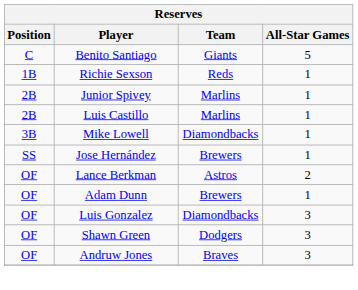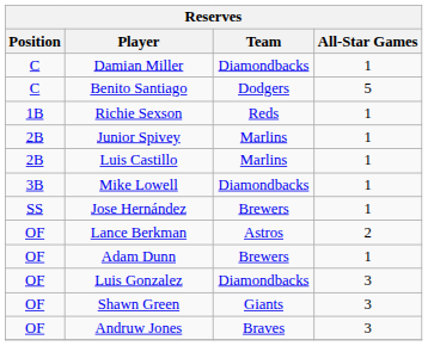+ row: C | Damian Miller | Diamondbacks | 1
Benito Santiago | Team: Giants -> Dodgers
Shawn Green | Team: Dodgers -> Giants
